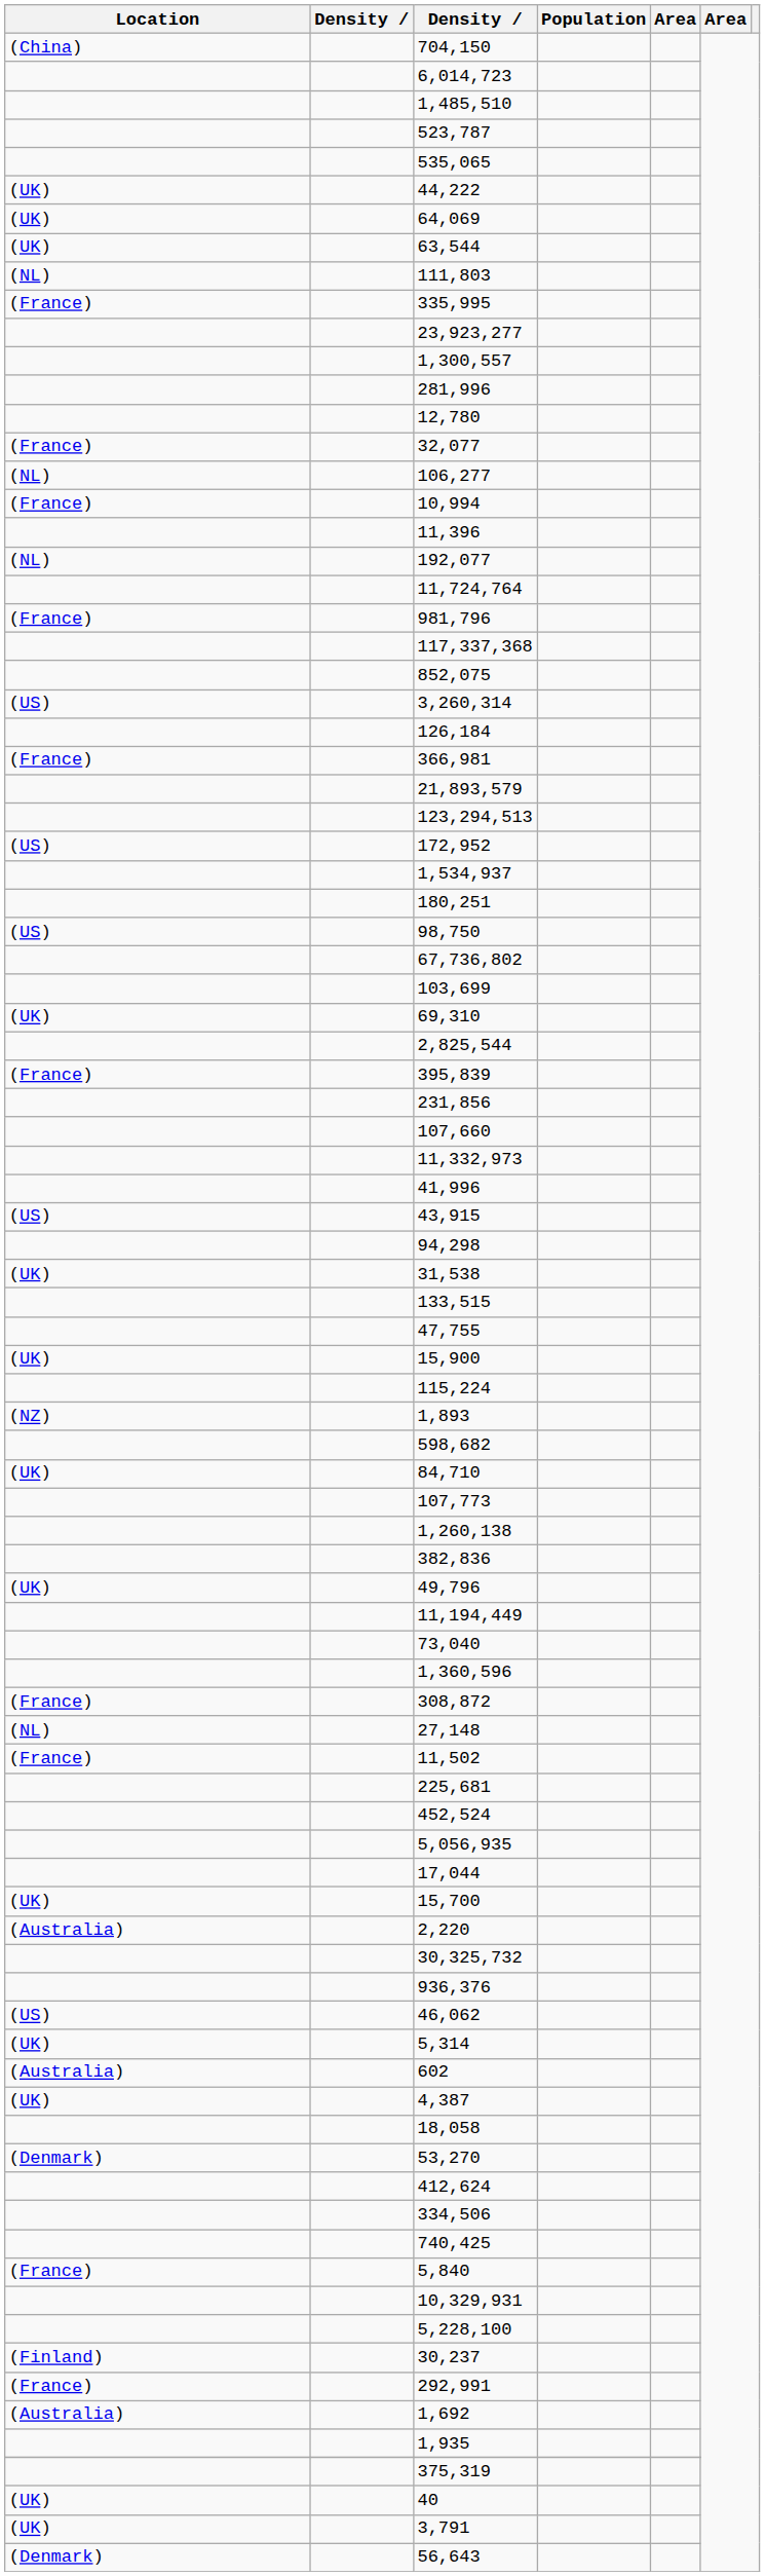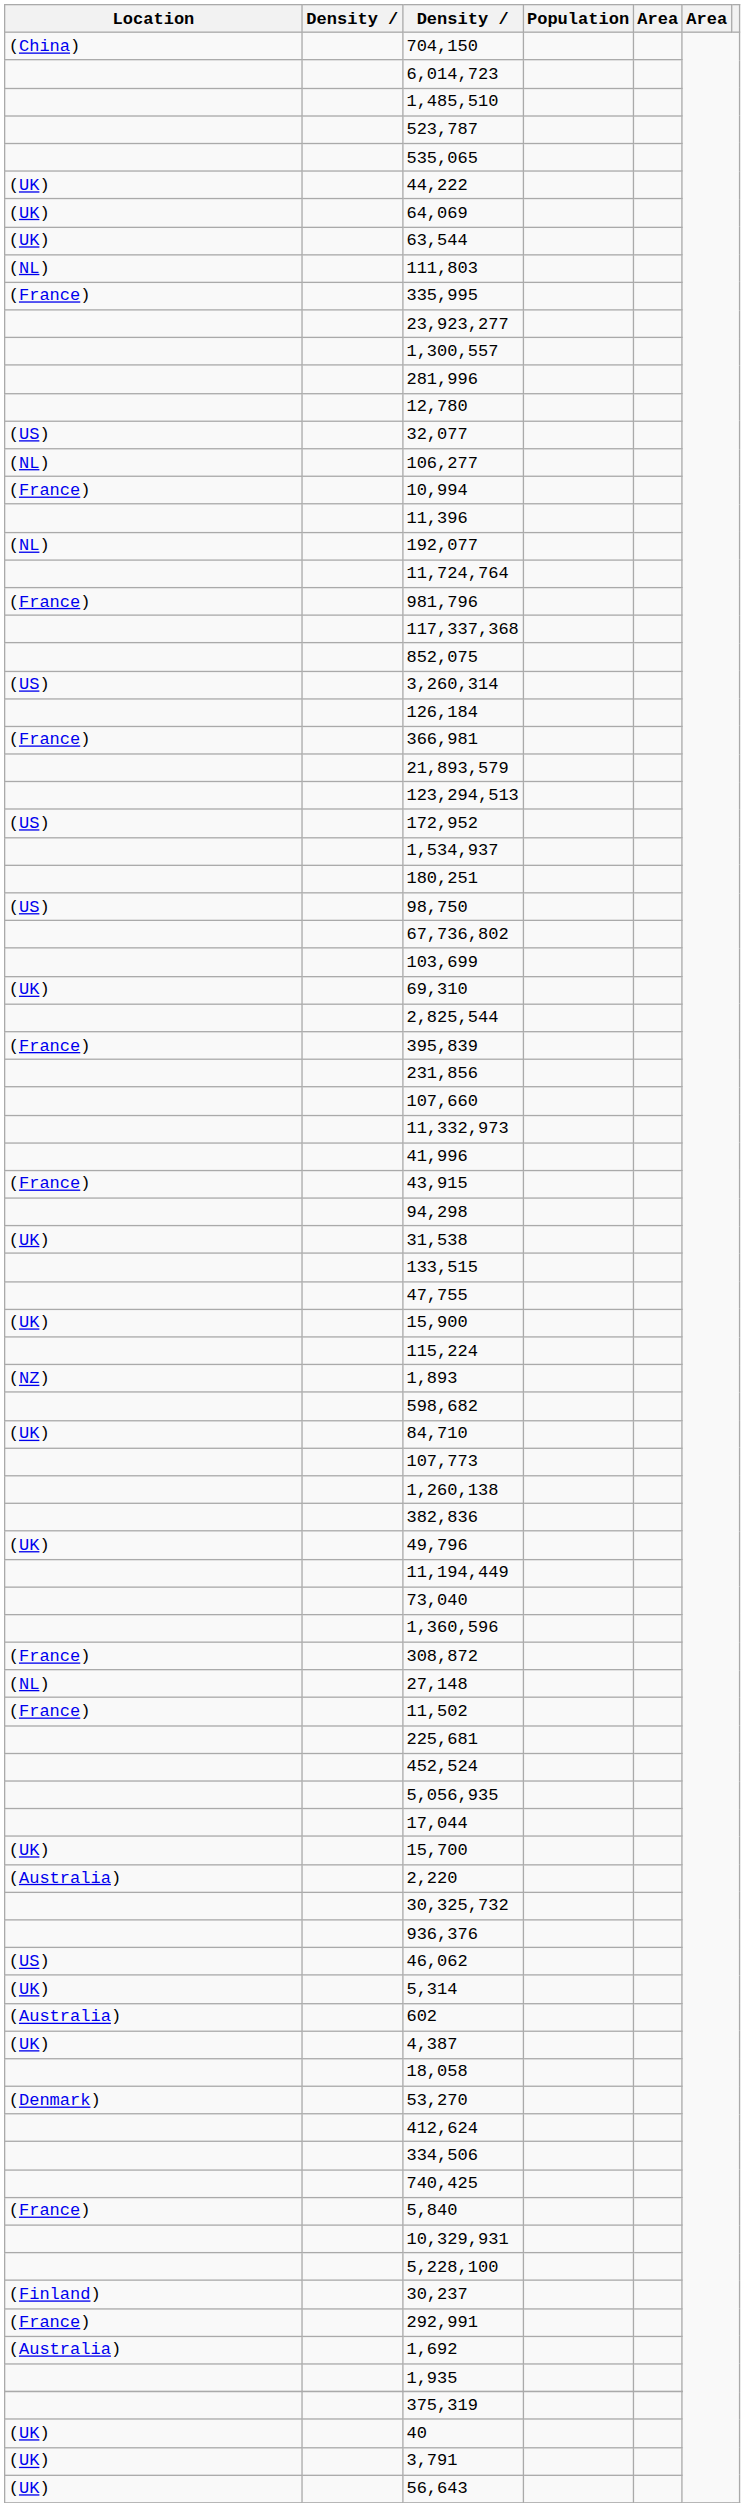32,077 | Location: (France) -> (US)
43,915 | Location: (US) -> (France)
56,643 | Location: (Denmark) -> (UK)
